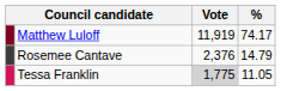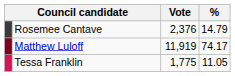rows swapped: Matthew Luloff <-> Rosemee Cantave
Tessa Franklin | Vote: lightgrey background -> no background
